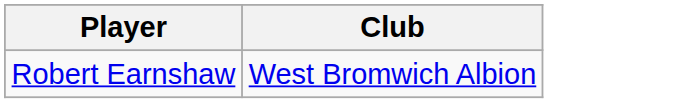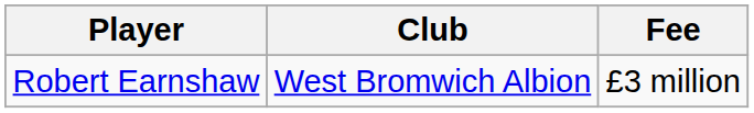+ column: Fee | £3 million
